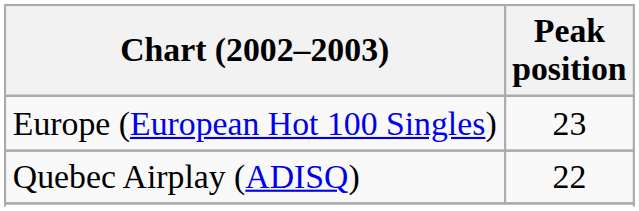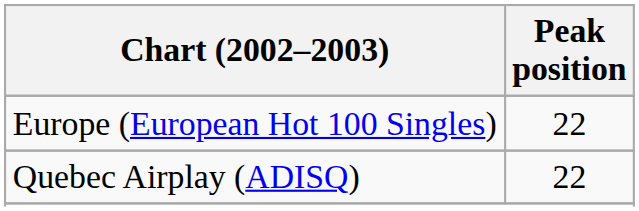Europe (European Hot 100 Singles) | Peak position: 23 -> 22
